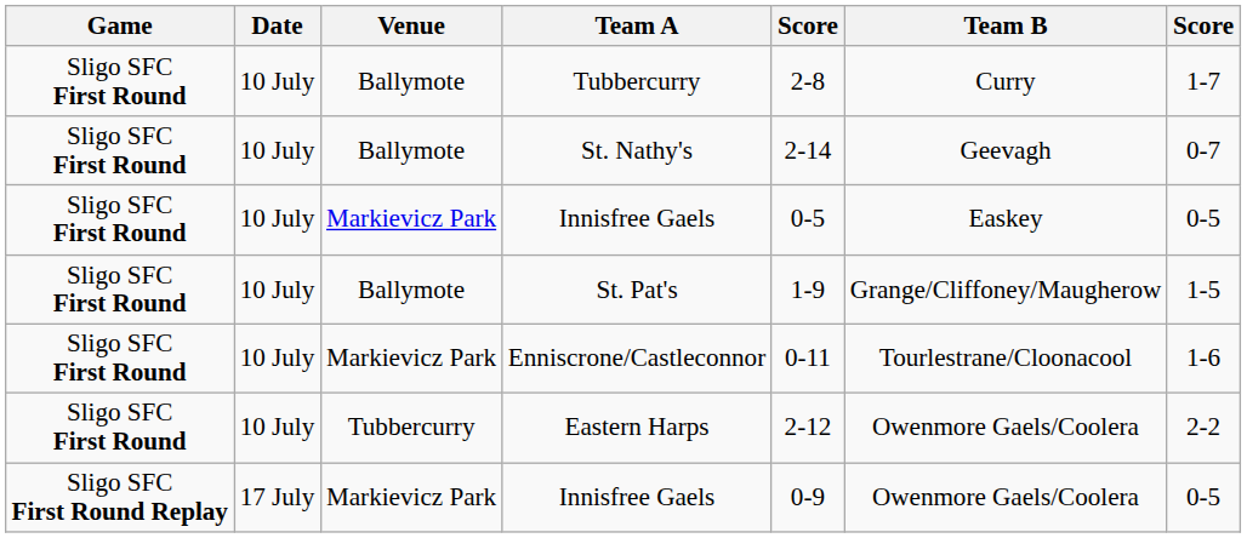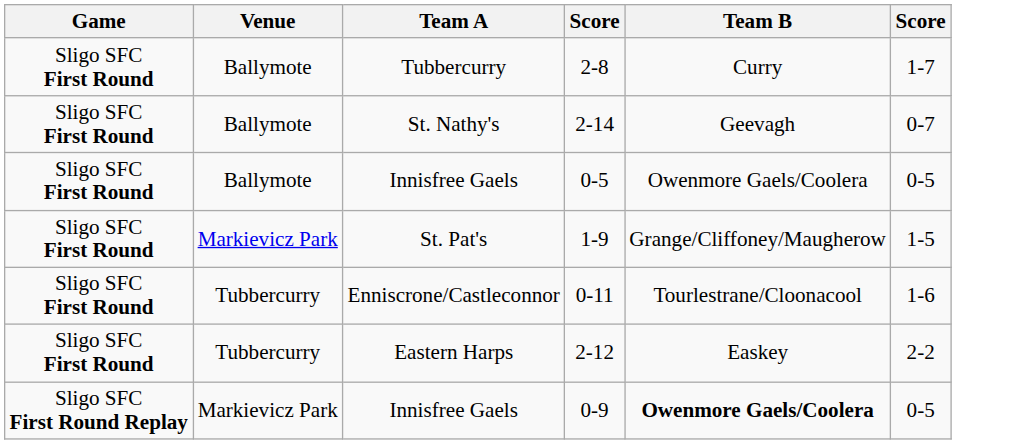- column: Date | 10 July | 10 July | 10 July | 10 July | 10 July | 10 July | 17 July
Sligo SFC First Round / Innisfree Gaels | Venue: Markievicz Park -> Ballymote
Sligo SFC First Round / Innisfree Gaels | Team B: Easkey -> Owenmore Gaels/Coolera
St. Pat's | Venue: Ballymote -> Markievicz Park
Enniscrone/Castleconnor | Venue: Markievicz Park -> Tubbercurry
Eastern Harps | Team B: Owenmore Gaels/Coolera -> Easkey
Sligo SFC First Round Replay / Innisfree Gaels | Team B: normal -> bold
